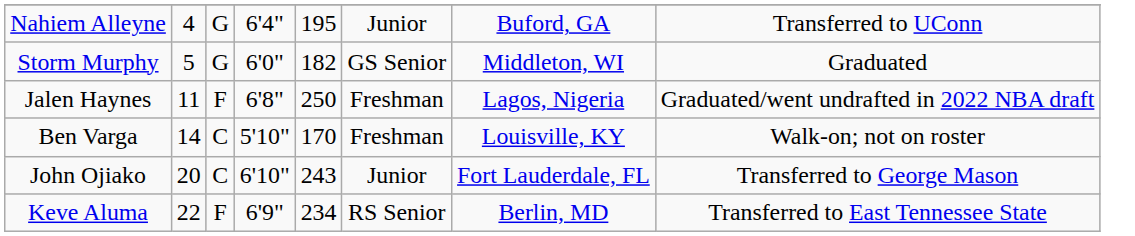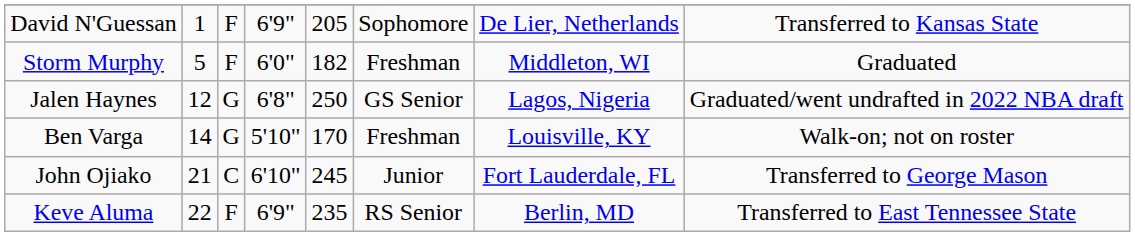+ row: David N'Guessan | 1 | F | 6'9" | 205 | Sophomore | De Lier, Netherlands | Transferred to Kansas State
- row: Nahiem Alleyne | 4 | G | 6'4" | 195 | Junior | Buford, GA | Transferred to UConn
Storm Murphy | column 3: G -> F
Storm Murphy | column 6: GS Senior -> Freshman
Jalen Haynes | column 2: 11 -> 12
Jalen Haynes | column 3: F -> G
Jalen Haynes | column 6: Freshman -> GS Senior
Ben Varga | column 3: C -> G
John Ojiako | column 2: 20 -> 21
John Ojiako | column 5: 243 -> 245
Keve Aluma | column 5: 234 -> 235
